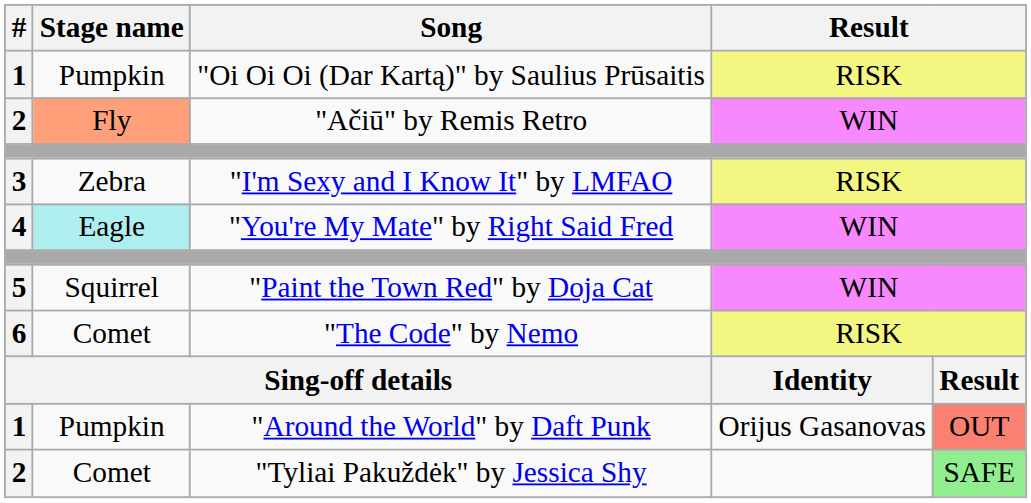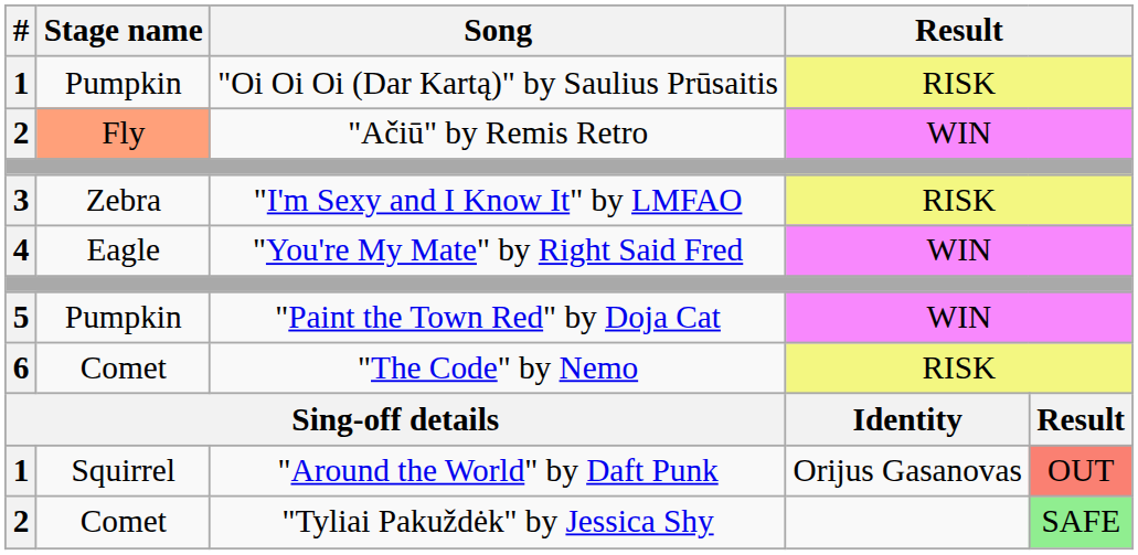"You're My Mate" by Right Said Fred | Stage name: paleturquoise background -> no background
"Paint the Town Red" by Doja Cat | Stage name: Squirrel -> Pumpkin
"Around the World" by Daft Punk | Stage name: Pumpkin -> Squirrel
